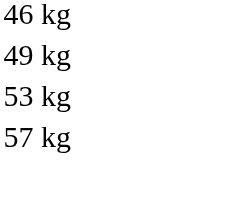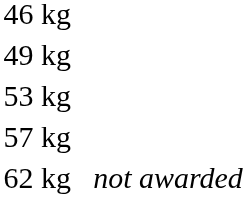+ row: 62 kg | not awarded
